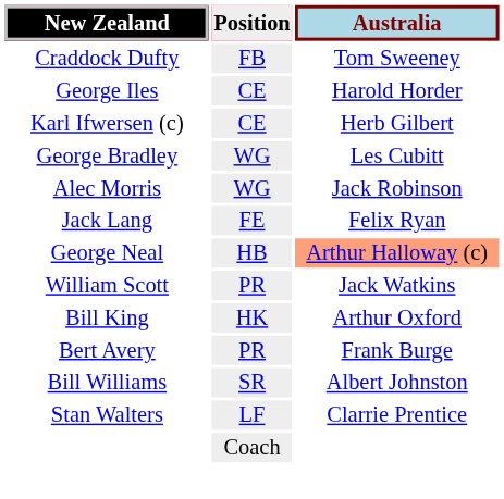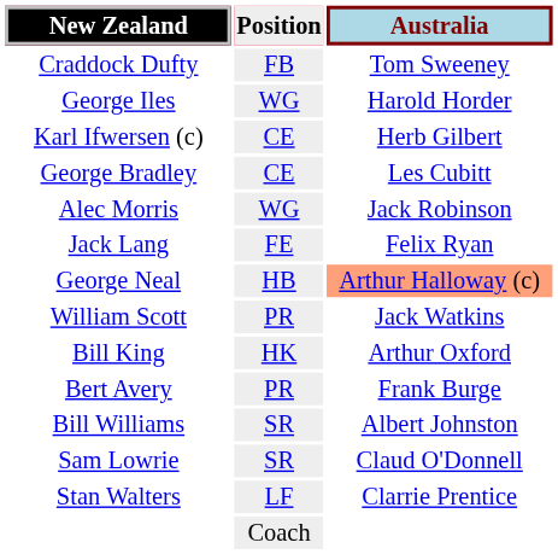George Iles | Position: CE -> WG
George Bradley | Position: WG -> CE
+ row: Sam Lowrie | SR | Claud O'Donnell
